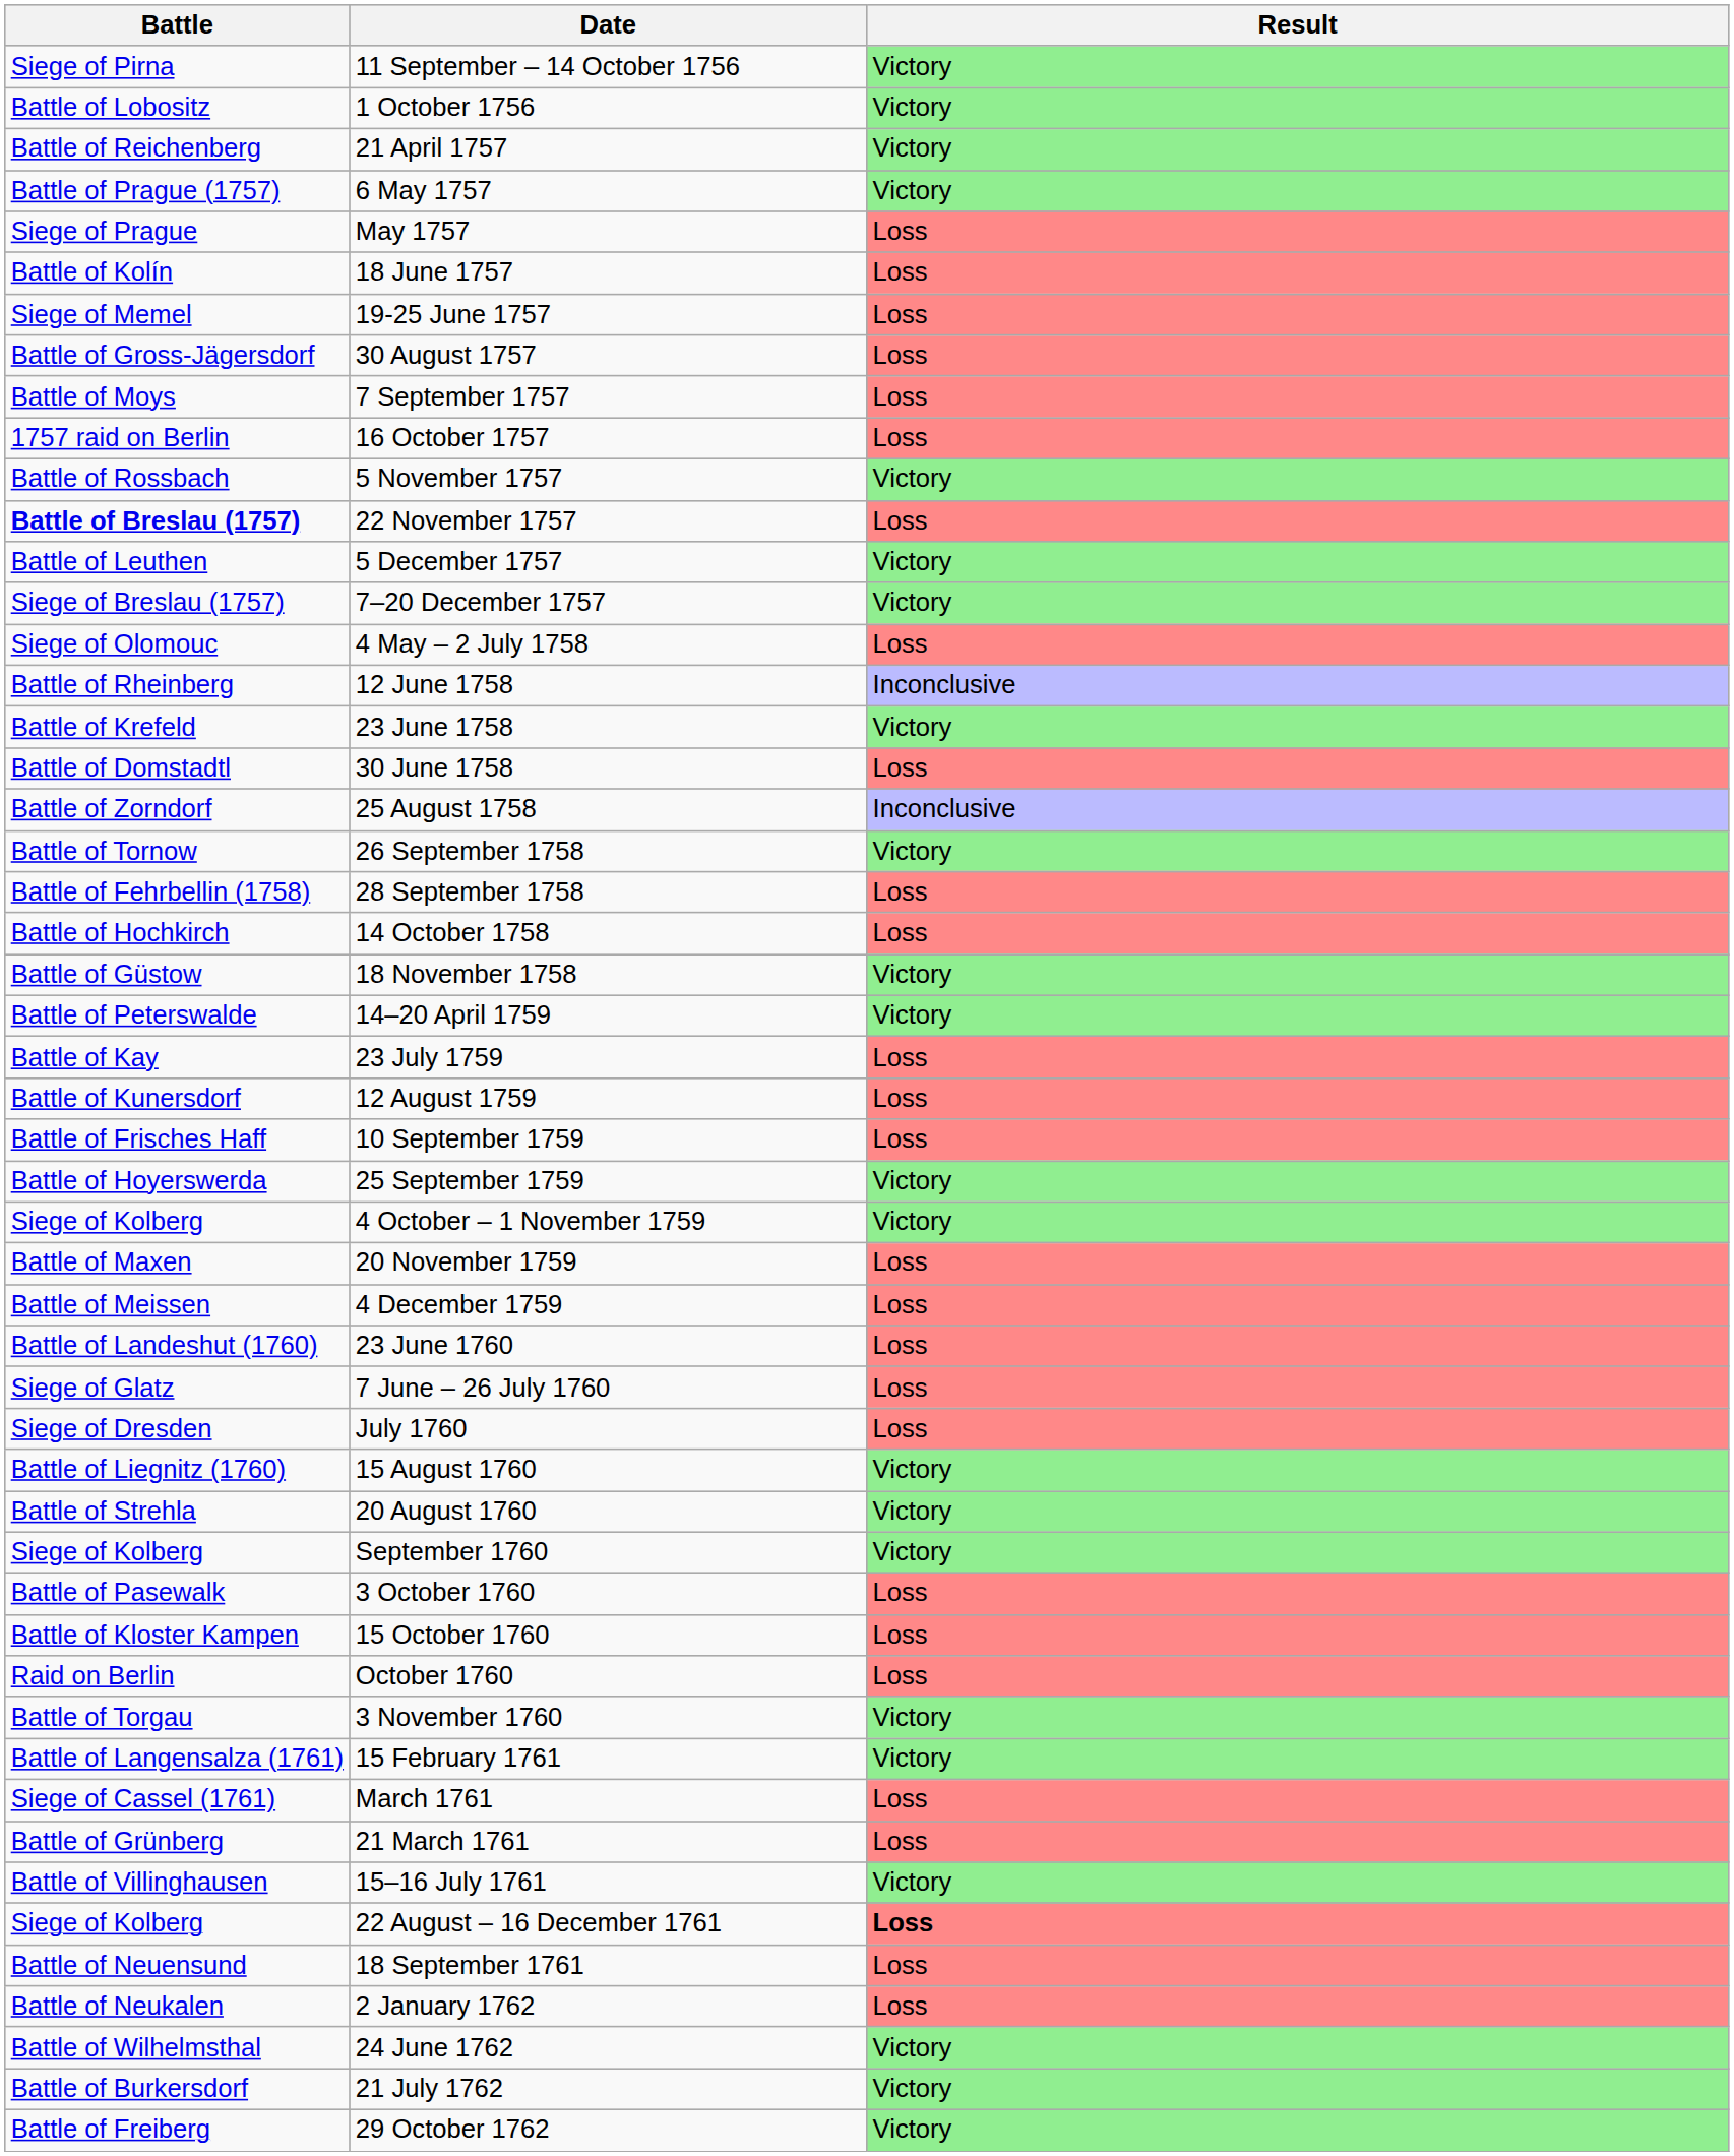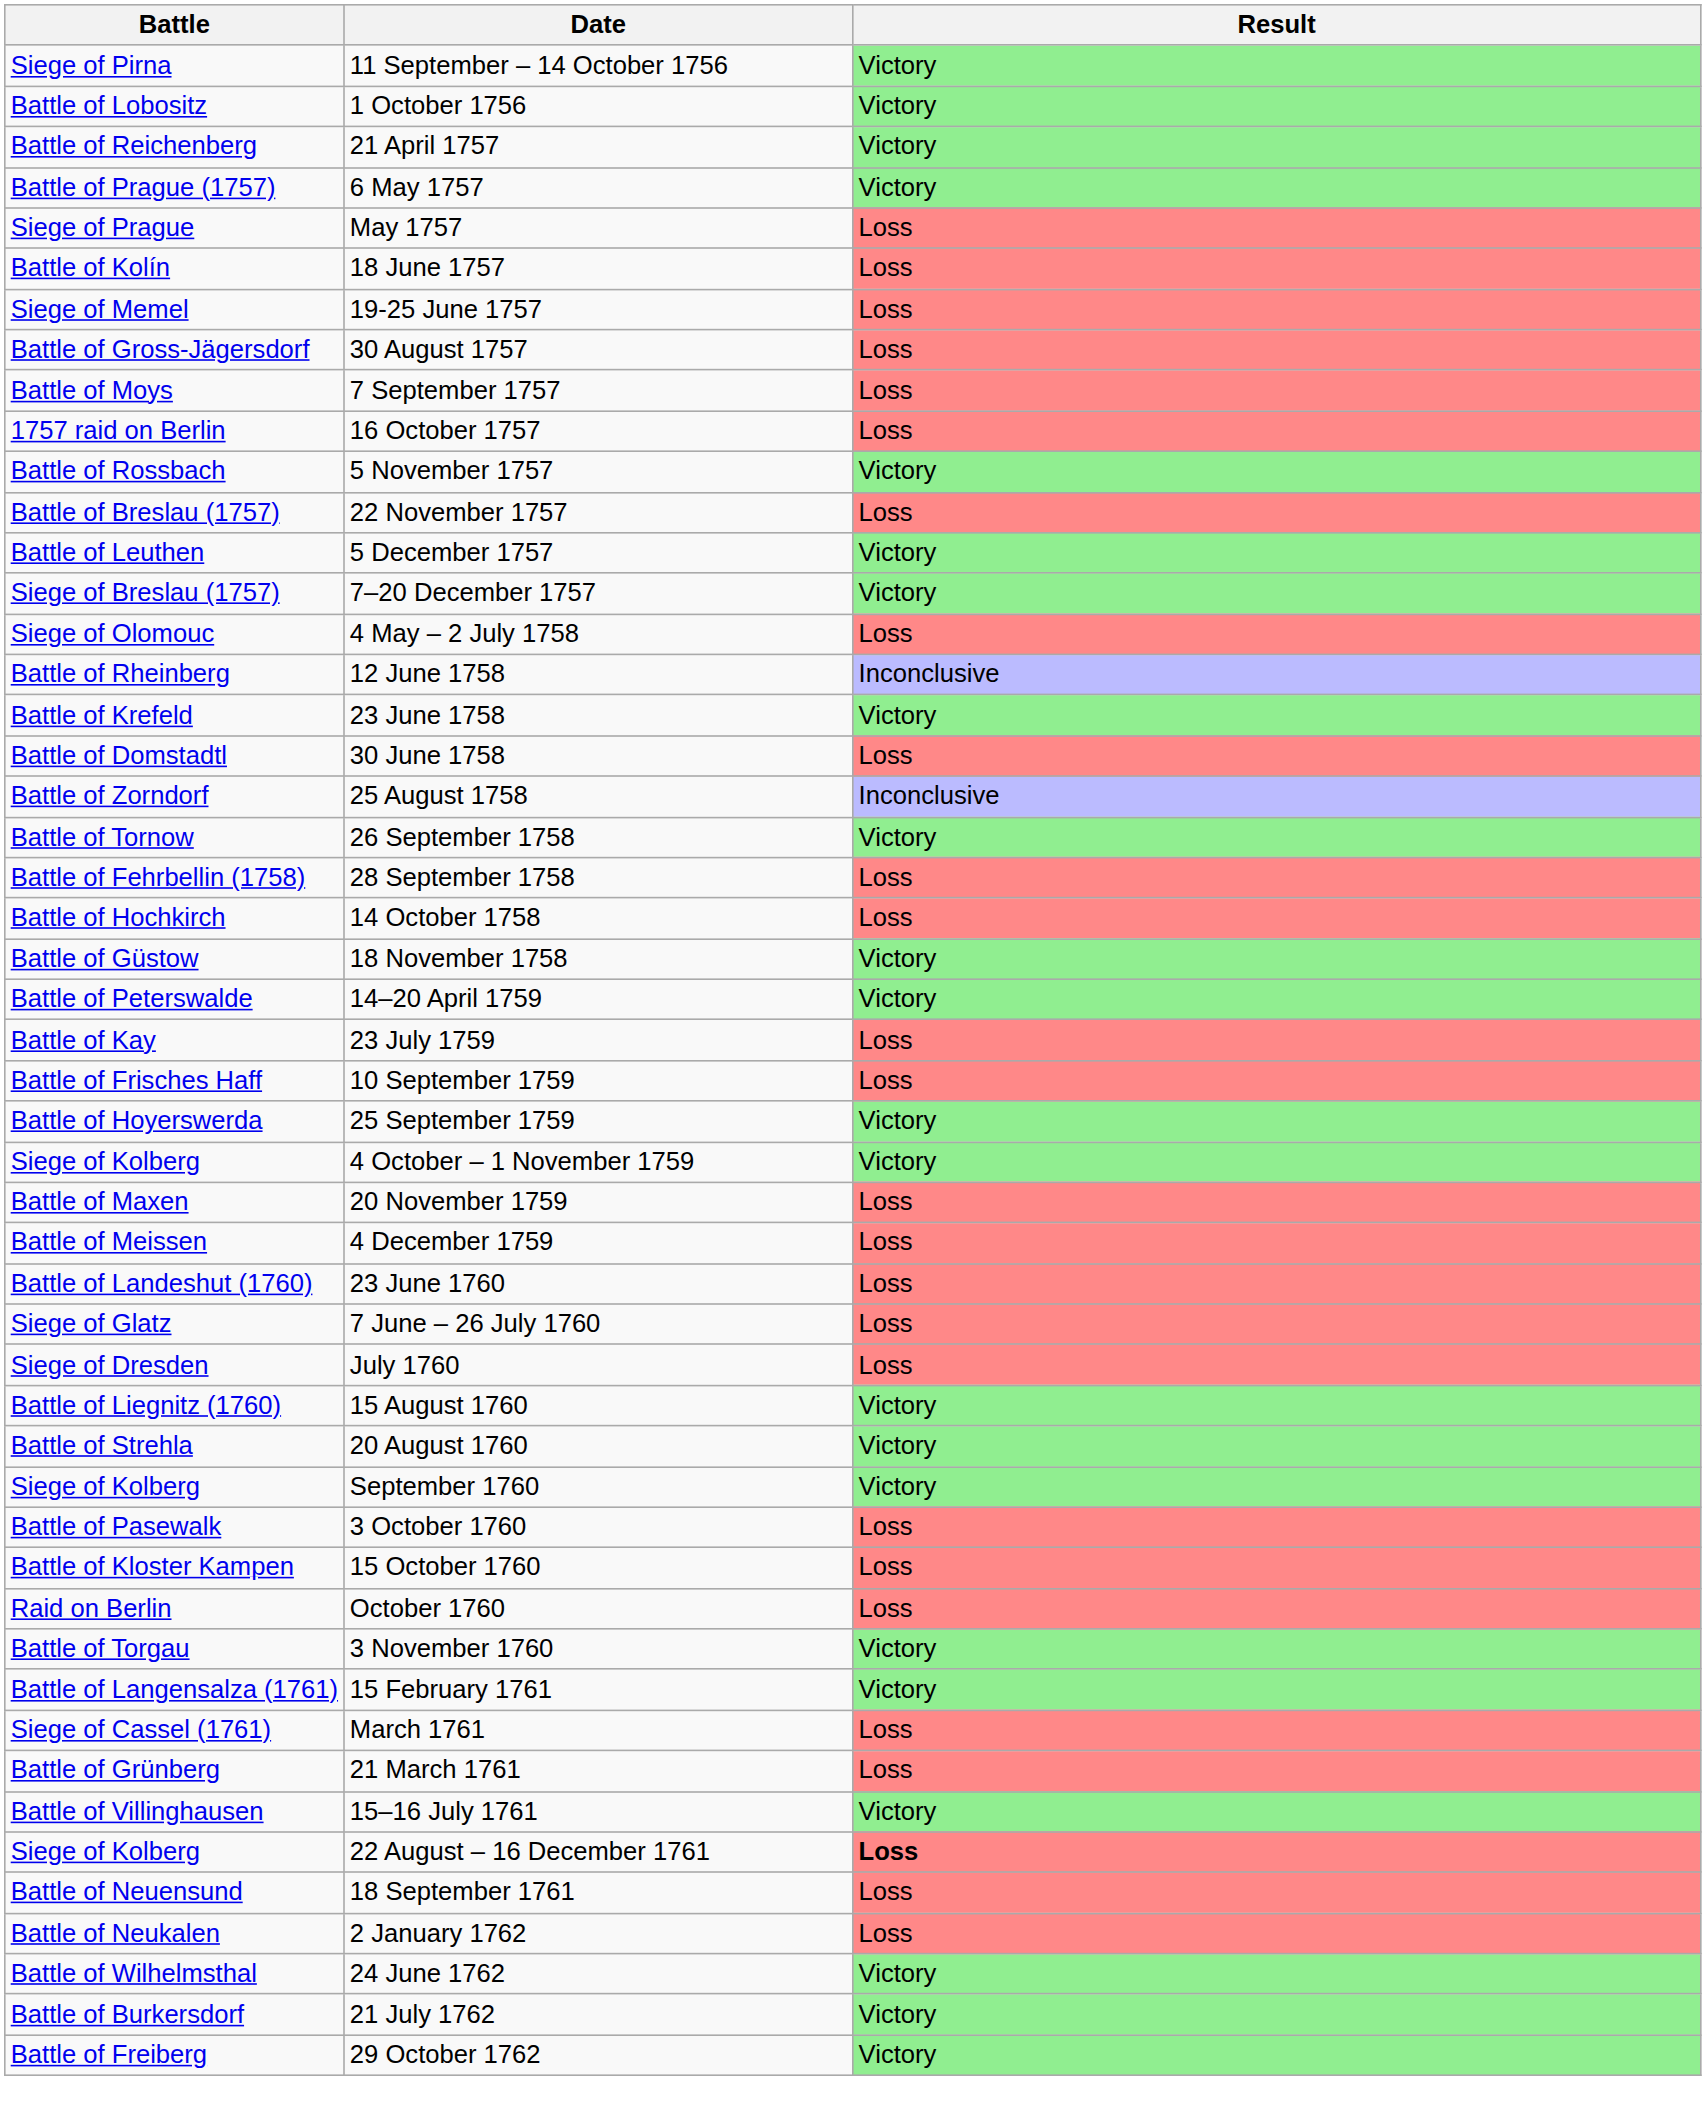22 November 1757 | Battle: bold -> normal
- row: Battle of Kunersdorf | 12 August 1759 | Loss
